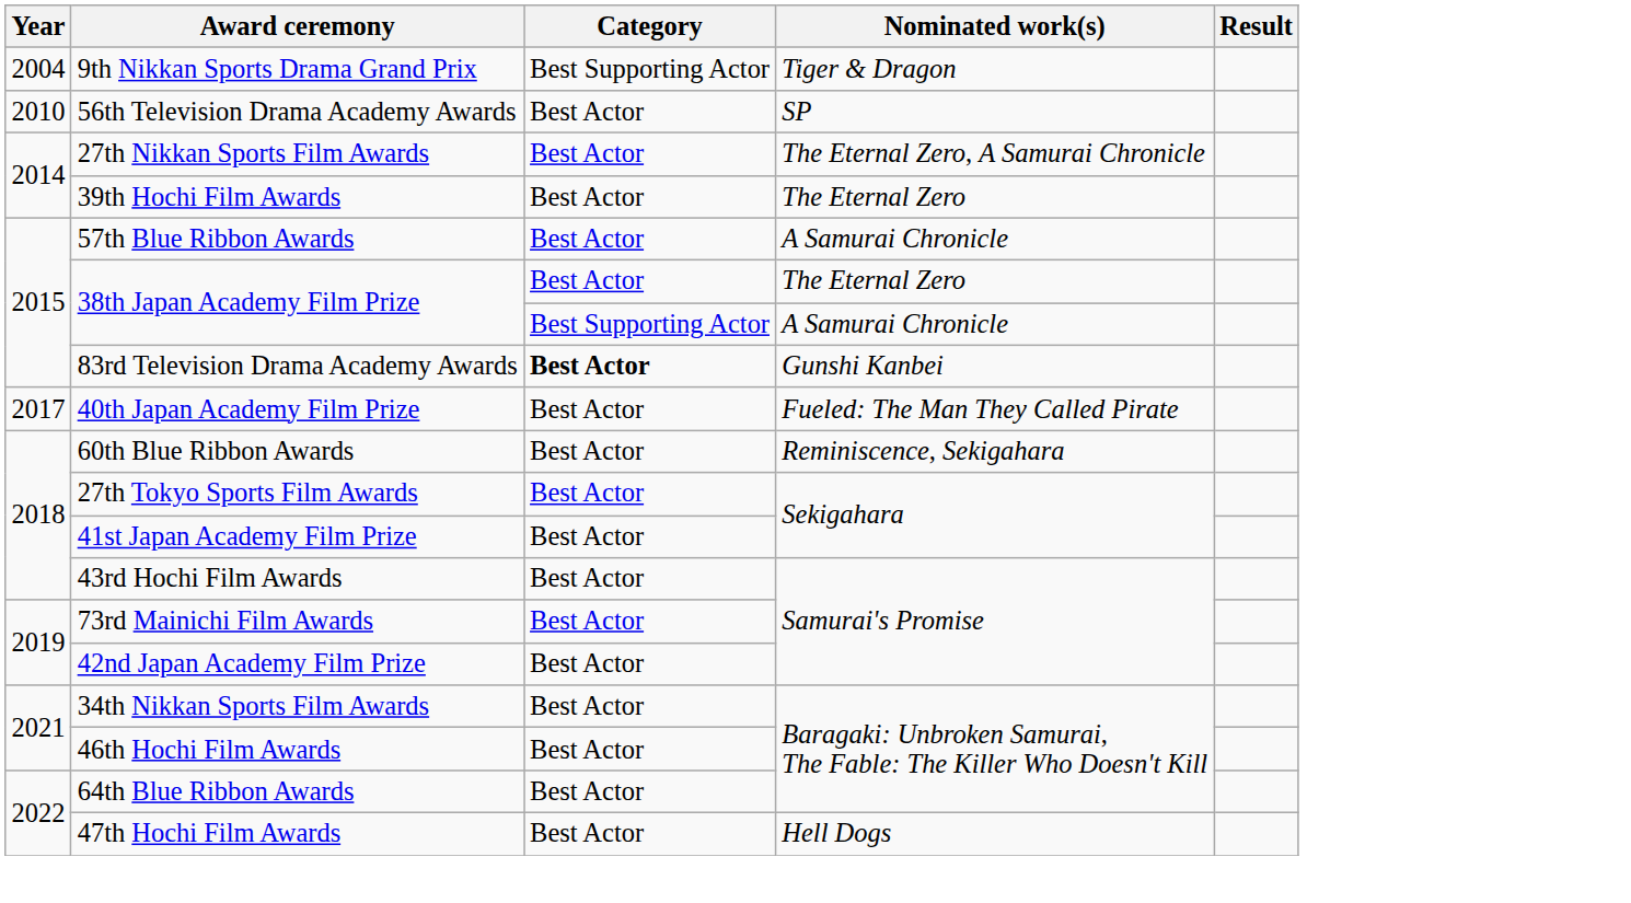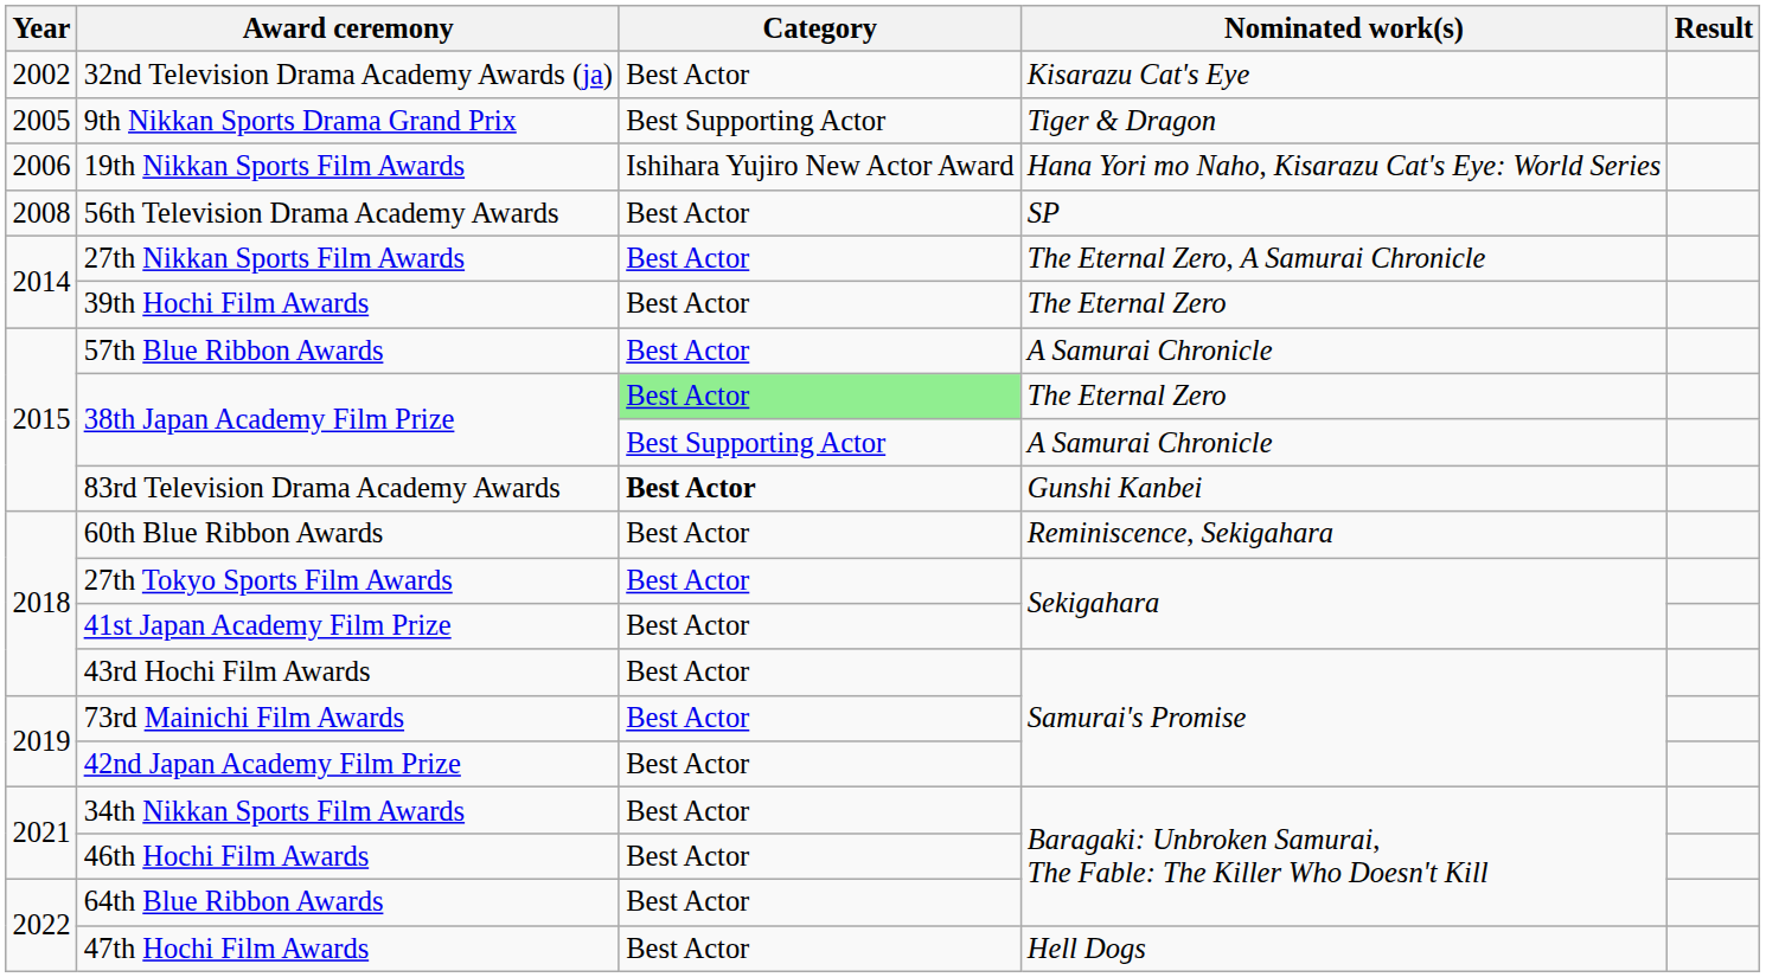+ row: 2002 | 32nd Television Drama Academy Awards (ja) | Best Actor | Kisarazu Cat's Eye
9th Nikkan Sports Drama Grand Prix | Year: 2004 -> 2005
+ row: 2006 | 19th Nikkan Sports Film Awards | Ishihara Yujiro New Actor Award | Hana Yori mo Naho, Kisarazu Cat's Eye: World Series
56th Television Drama Academy Awards | Year: 2010 -> 2008
38th Japan Academy Film Prize / The Eternal Zero | Category: no background -> lightgreen background
- row: 2017 | 40th Japan Academy Film Prize | Best Actor | Fueled: The Man They Called Pirate
